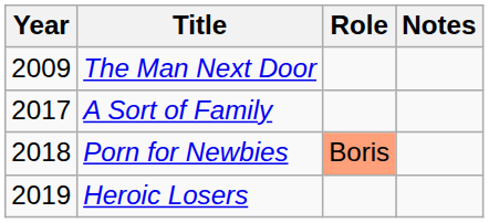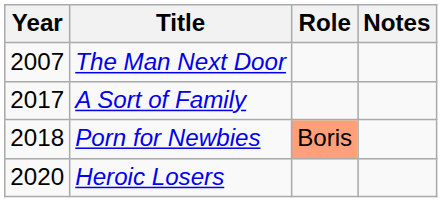The Man Next Door | Year: 2009 -> 2007
Heroic Losers | Year: 2019 -> 2020
